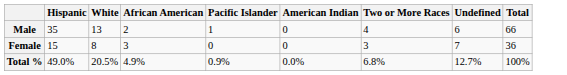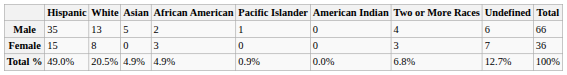+ column: Asian | 5 | 0 | 4.9%
